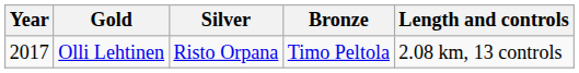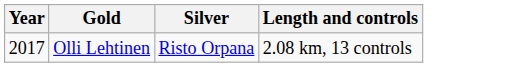- column: Bronze | Timo Peltola
